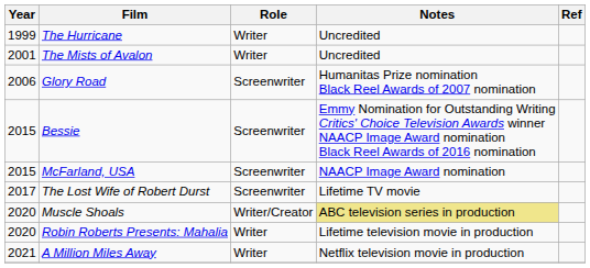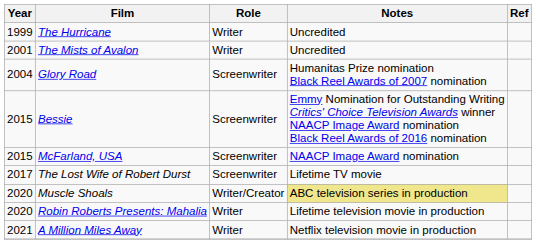Glory Road | Year: 2006 -> 2004
